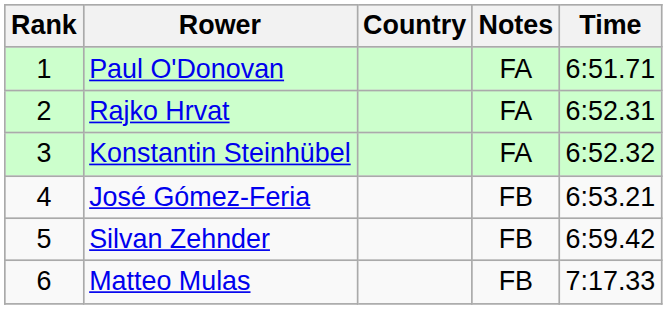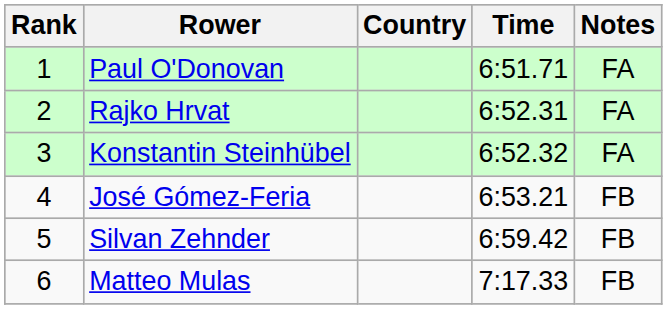columns swapped: Time <-> Notes
